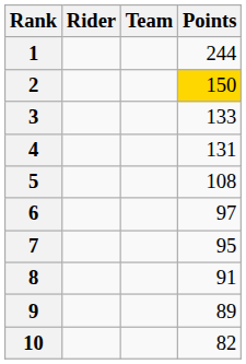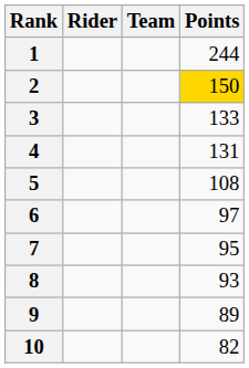8 | Points: 91 -> 93
